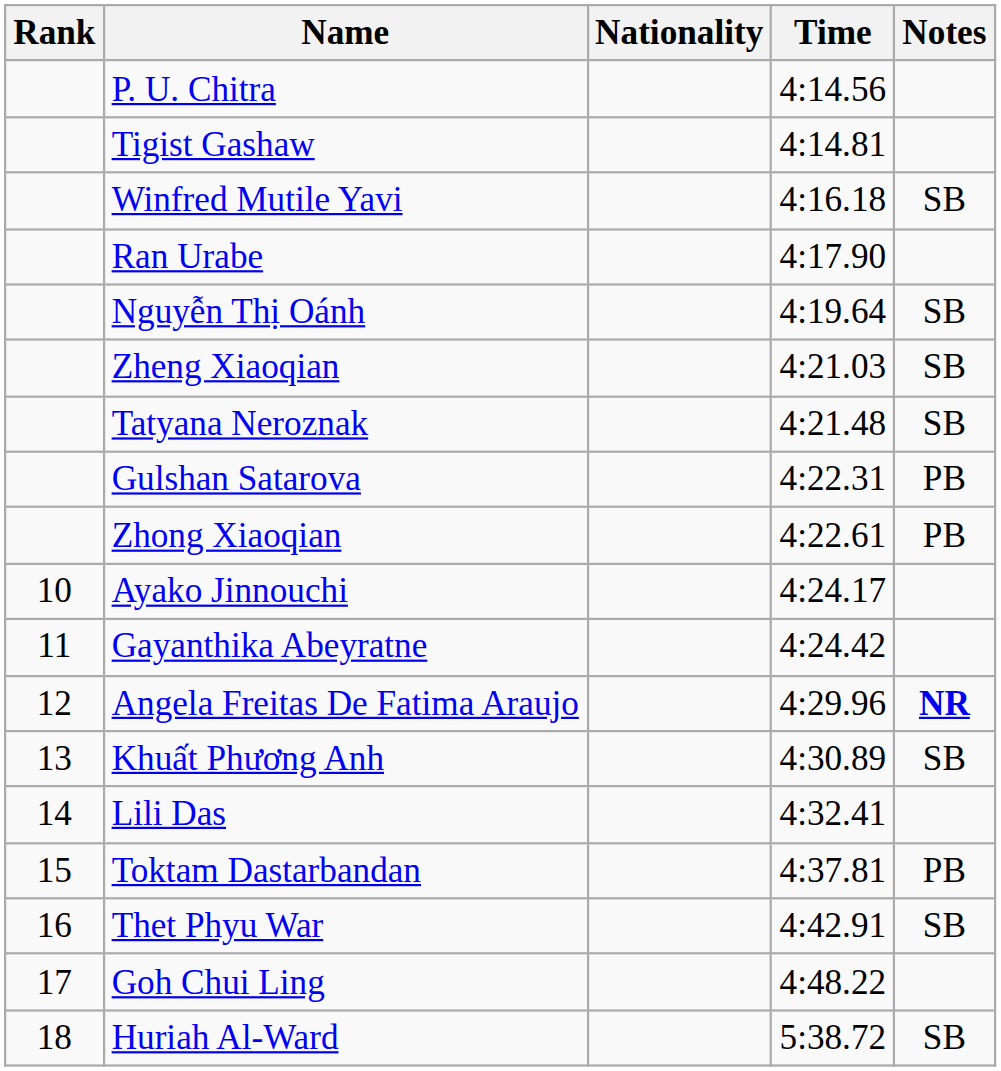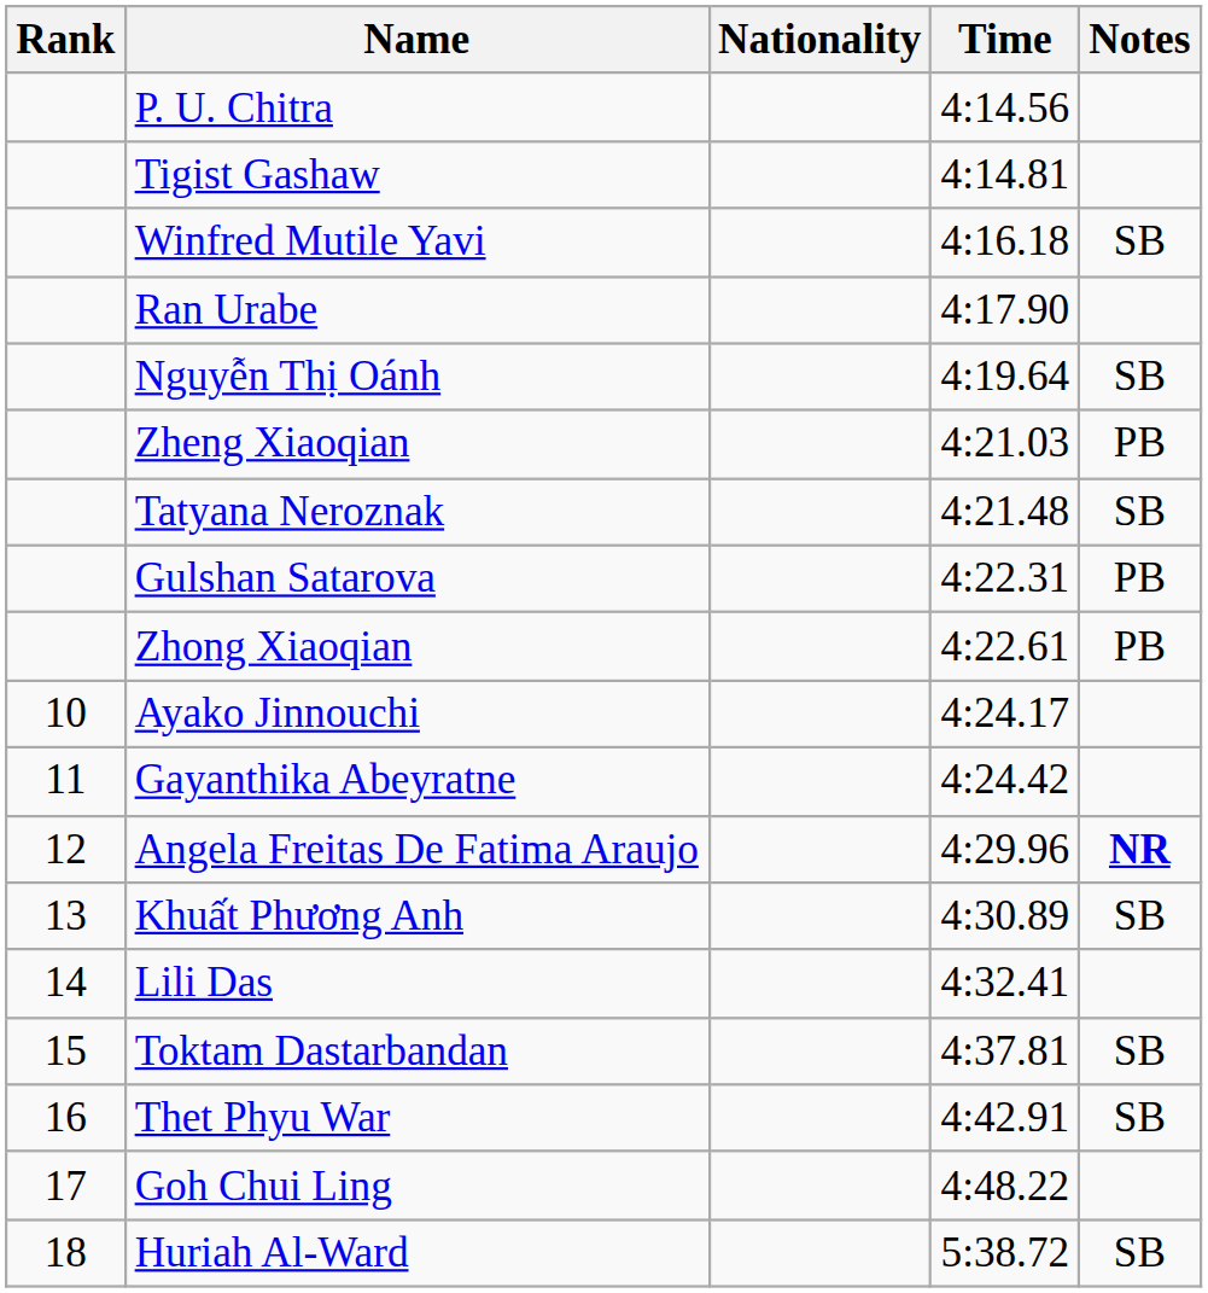Zheng Xiaoqian | Notes: SB -> PB
Toktam Dastarbandan | Notes: PB -> SB
